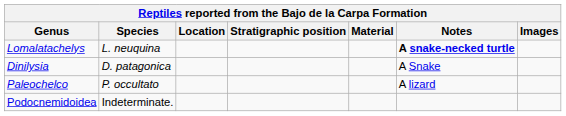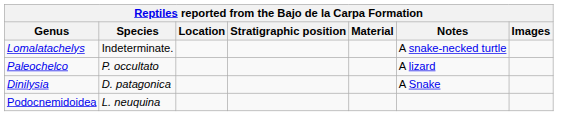Lomalatachelys | Species: L. neuquina -> Indeterminate.
Lomalatachelys | Notes: bold -> normal
rows swapped: Dinilysia <-> Paleochelco
Podocnemidoidea | Species: Indeterminate. -> L. neuquina
